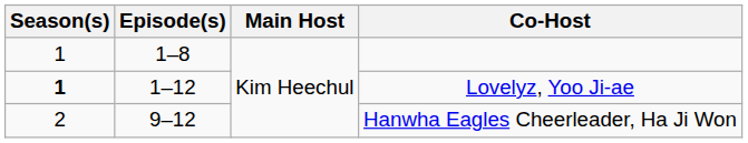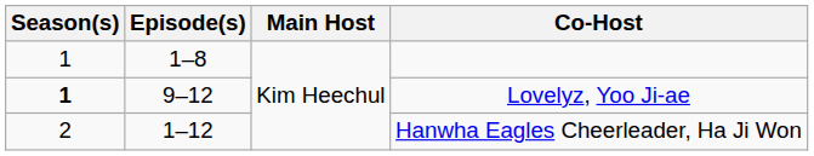Lovelyz, Yoo Ji-ae | Episode(s): 1–12 -> 9–12
Hanwha Eagles Cheerleader, Ha Ji Won | Episode(s): 9–12 -> 1–12
